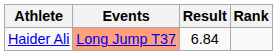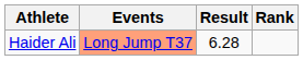Haider Ali | Result: 6.84 -> 6.28
